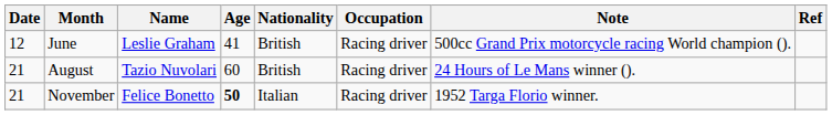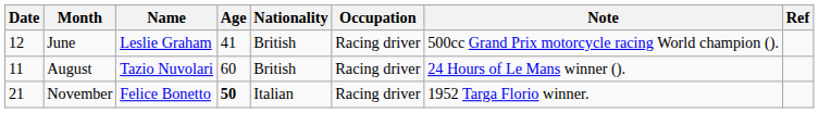August | Date: 21 -> 11
